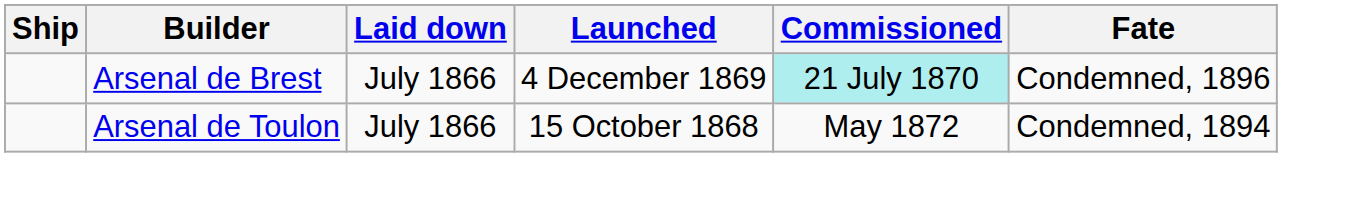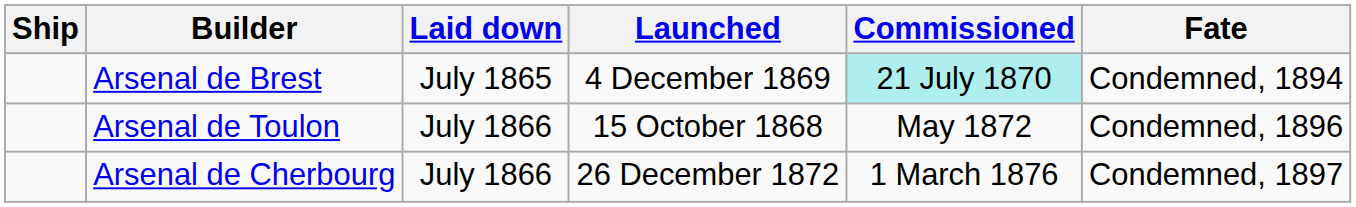Arsenal de Brest | Laid down: July 1866 -> July 1865
Arsenal de Brest | Fate: Condemned, 1896 -> Condemned, 1894
Arsenal de Toulon | Fate: Condemned, 1894 -> Condemned, 1896
+ row: Arsenal de Cherbourg | July 1866 | 26 December 1872 | 1 March 1876 | Condemned, 1897
